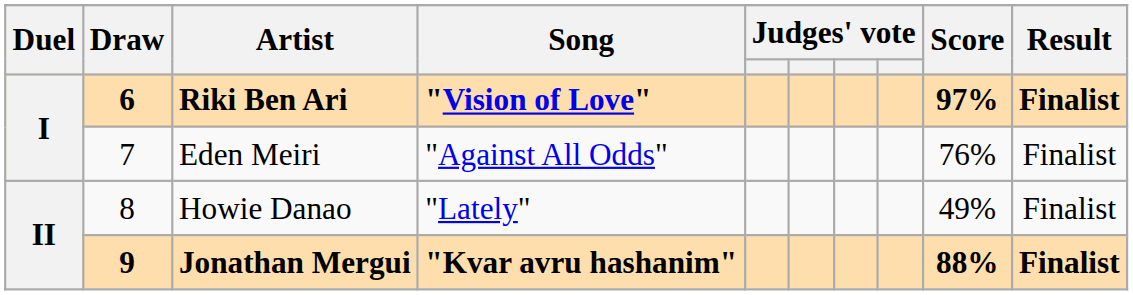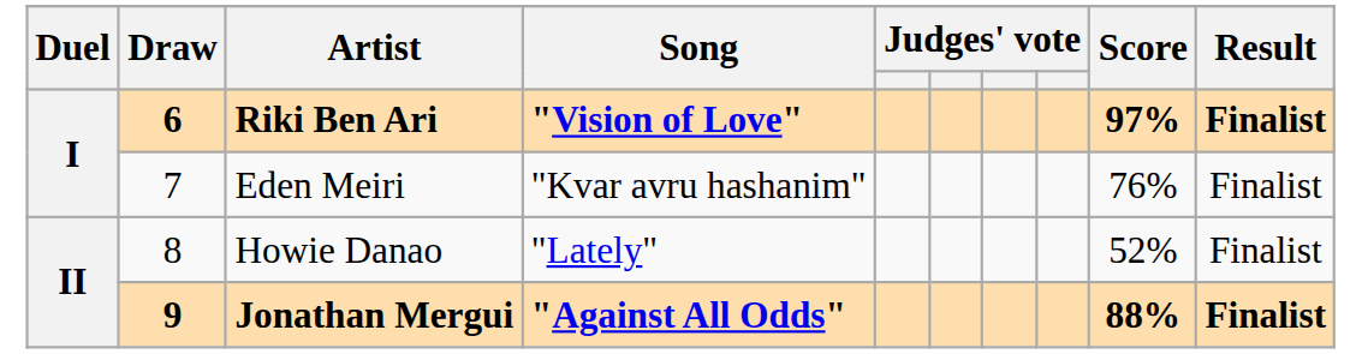Eden Meiri | Song: "Against All Odds" -> "Kvar avru hashanim"
Howie Danao | Score: 49% -> 52%
Jonathan Mergui | Song: "Kvar avru hashanim" -> "Against All Odds"
